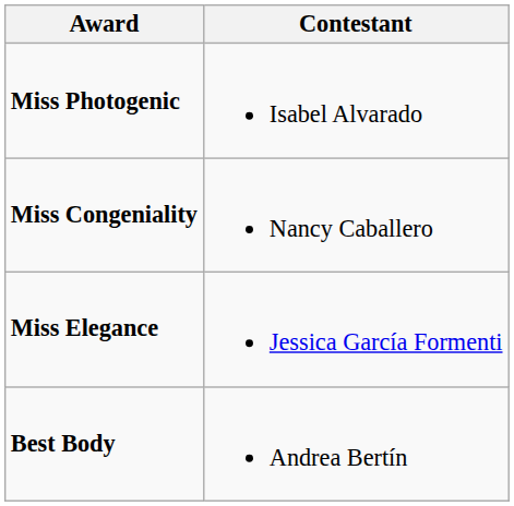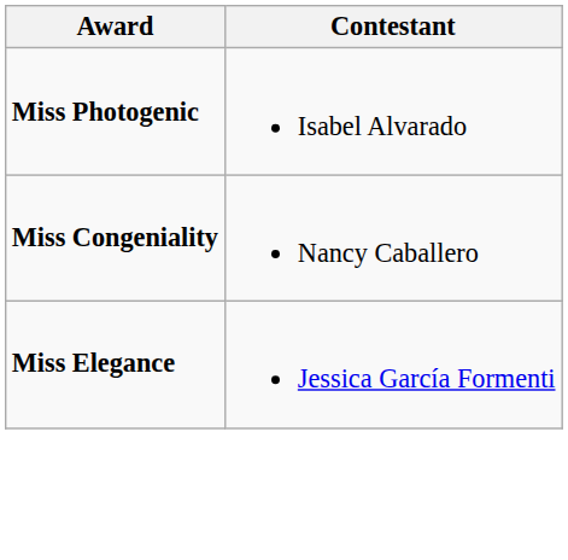- row: Best Body | Andrea Bertín
